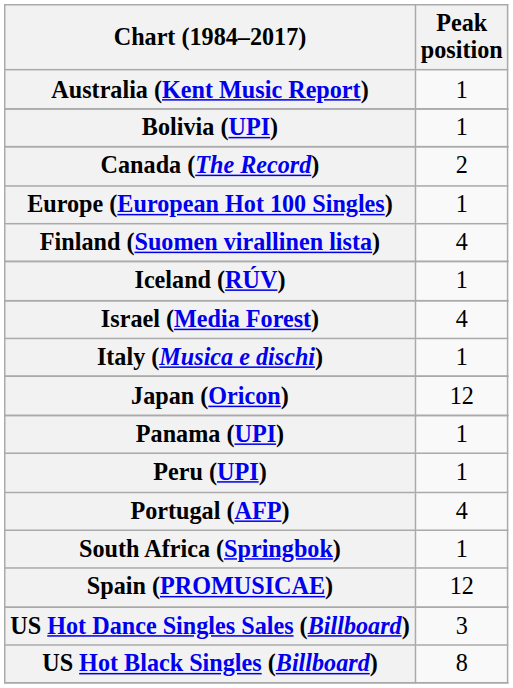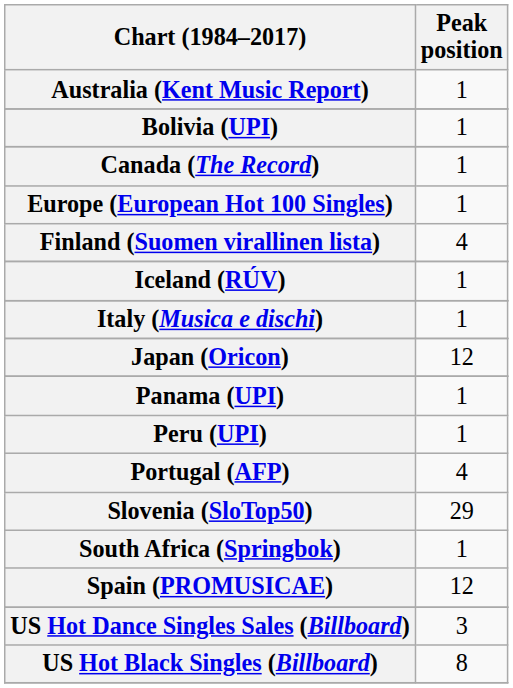Canada (The Record) | Peak position: 2 -> 1
- row: Israel (Media Forest) | 4
+ row: Slovenia (SloTop50) | 29
